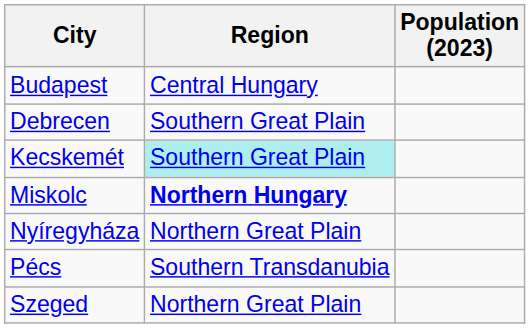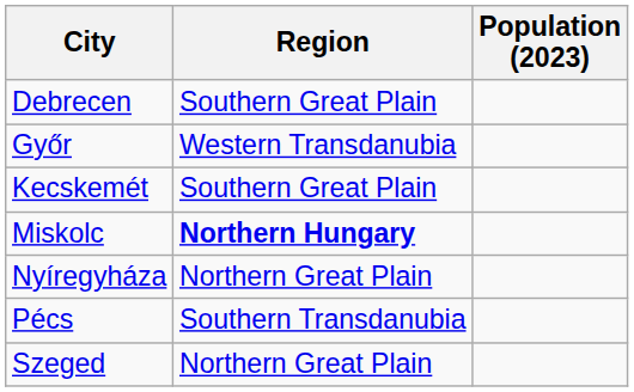- row: Budapest | Central Hungary
+ row: Győr | Western Transdanubia
Kecskemét | Region: paleturquoise background -> no background
